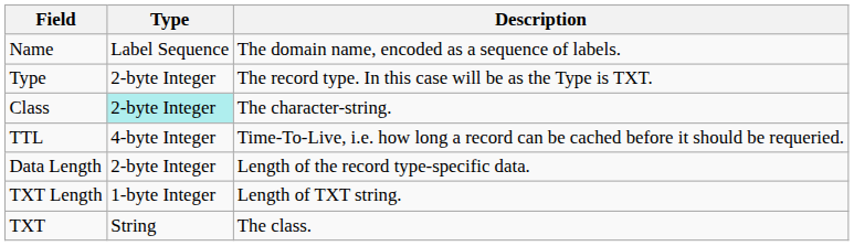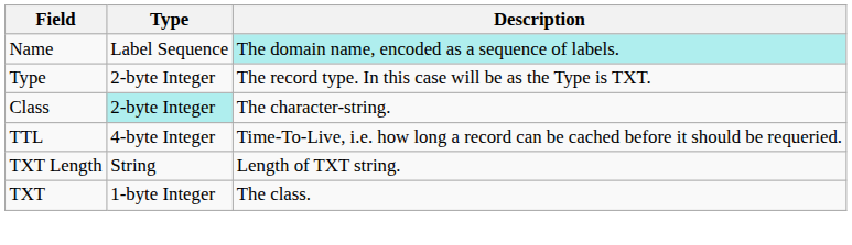Name | Description: no background -> paleturquoise background
- row: Data Length | 2-byte Integer | Length of the record type-specific data.
TXT Length | Type: 1-byte Integer -> String
TXT | Type: String -> 1-byte Integer
